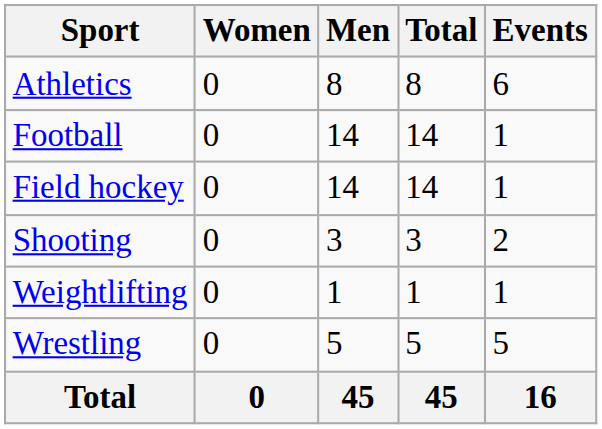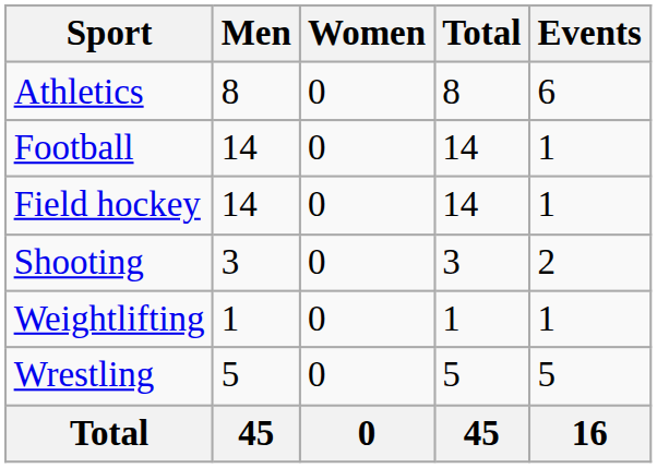columns swapped: Men <-> Women
